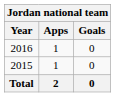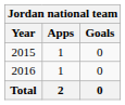rows swapped: 2015 <-> 2016
